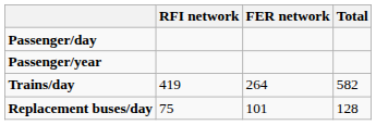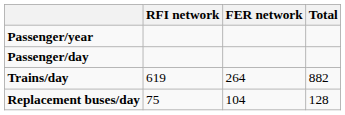rows swapped: Passenger/day <-> Passenger/year
Trains/day | RFI network: 419 -> 619
Trains/day | Total: 582 -> 882
Replacement buses/day | FER network: 101 -> 104
